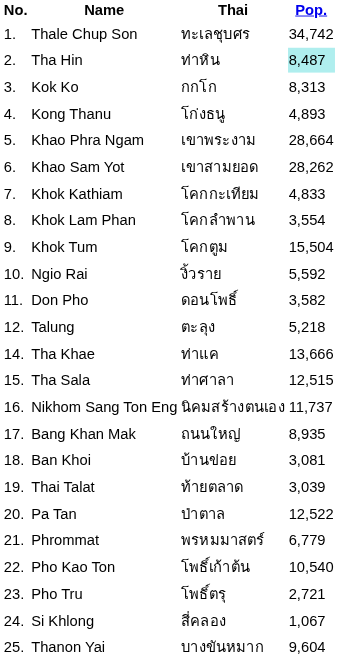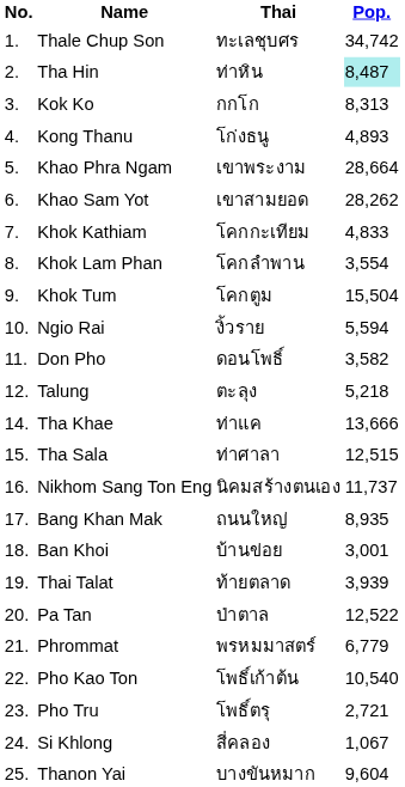Ngio Rai | Pop.: 5,592 -> 5,594
Ban Khoi | Pop.: 3,081 -> 3,001
Thai Talat | Pop.: 3,039 -> 3,939
